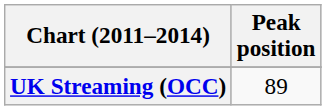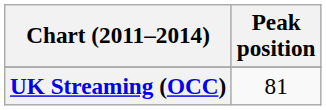UK Streaming (OCC) | Peak position: 89 -> 81
